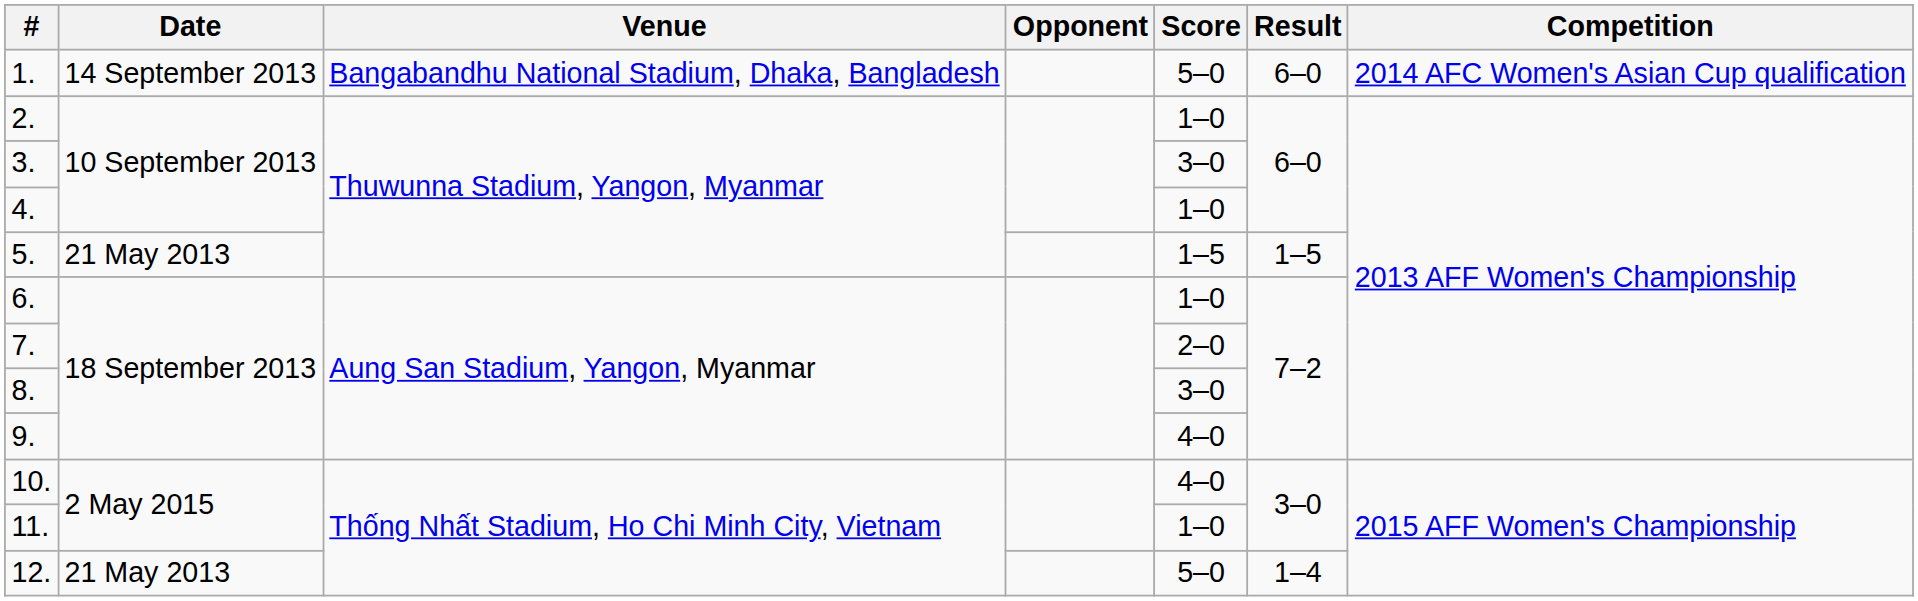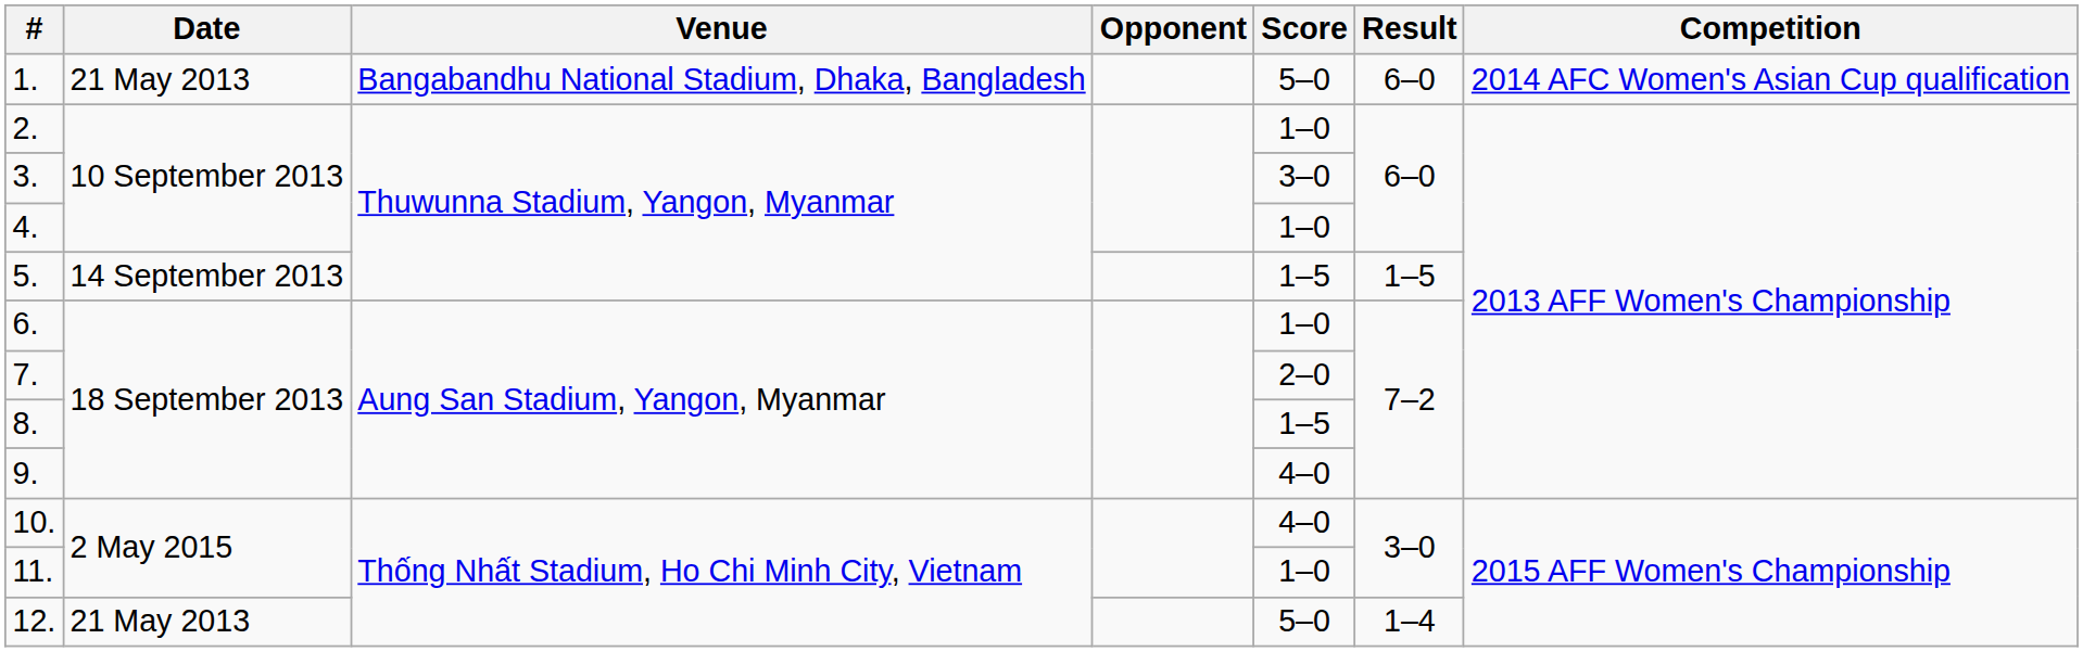1. | Date: 14 September 2013 -> 21 May 2013
5. | Date: 21 May 2013 -> 14 September 2013
8. | Score: 3–0 -> 1–5
